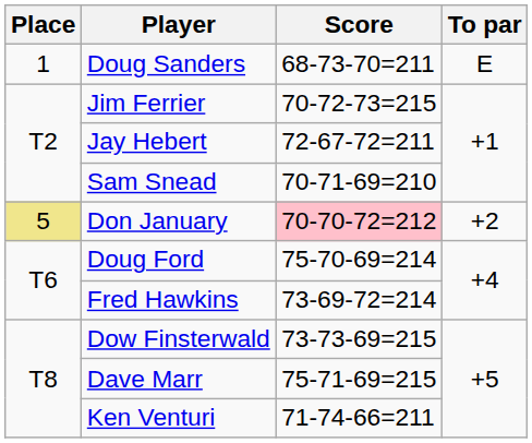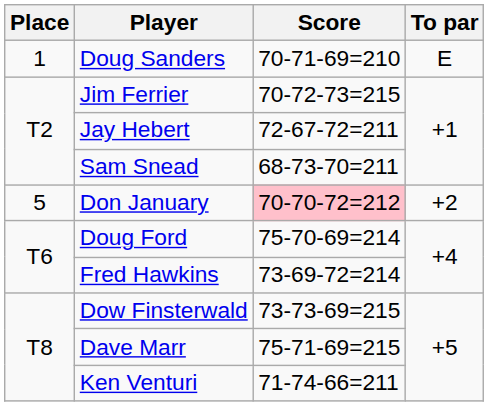Doug Sanders | Score: 68-73-70=211 -> 70-71-69=210
Sam Snead | Score: 70-71-69=210 -> 68-73-70=211
Don January | Place: khaki background -> no background
